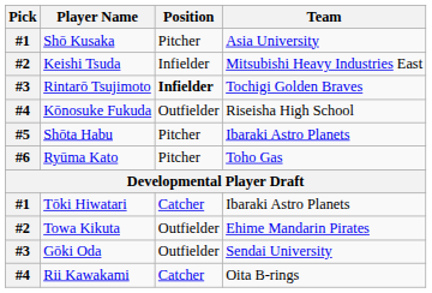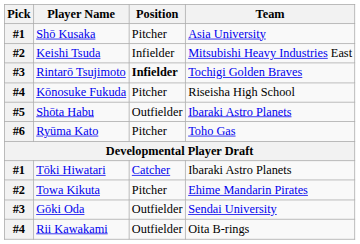Kōnosuke Fukuda | Position: Outfielder -> Pitcher
Shōta Habu | Position: Pitcher -> Outfielder
Towa Kikuta | Position: Outfielder -> Pitcher
Rii Kawakami | Position: Catcher -> Outfielder
